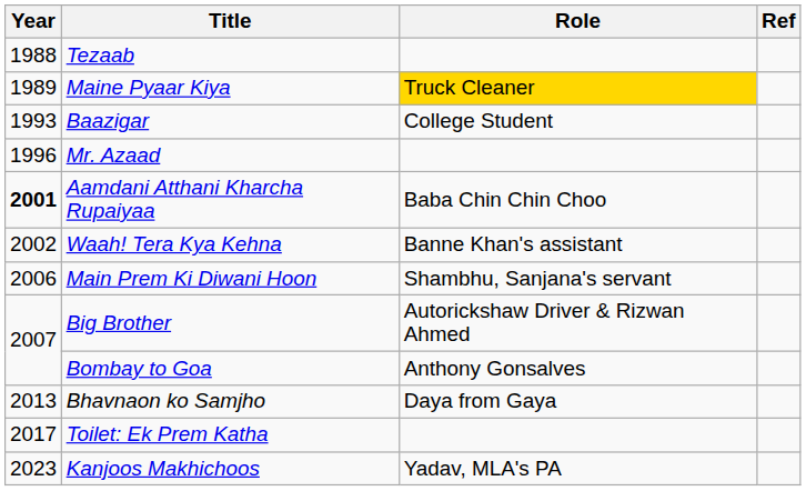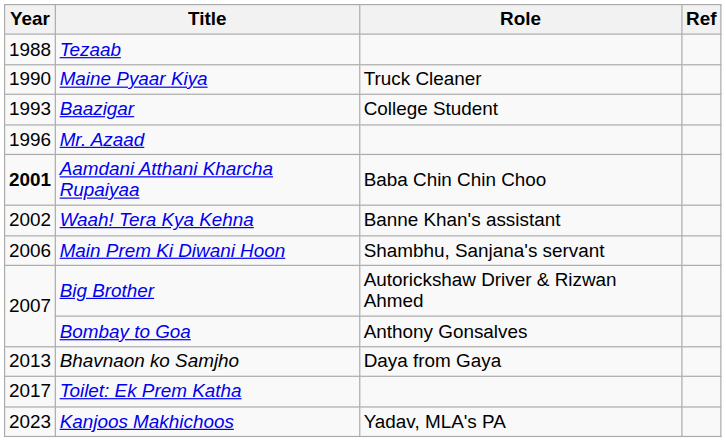Maine Pyaar Kiya | Year: 1989 -> 1990
Maine Pyaar Kiya | Role: gold background -> no background
